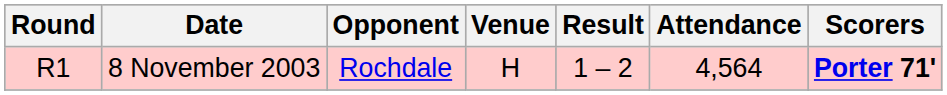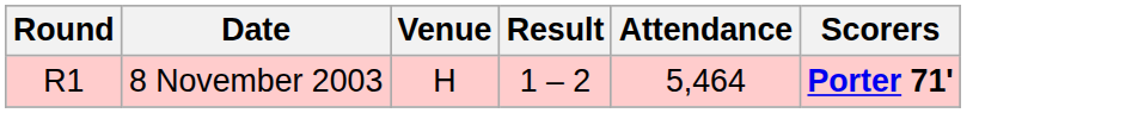- column: Opponent | Rochdale
8 November 2003 | Attendance: 4,564 -> 5,464
